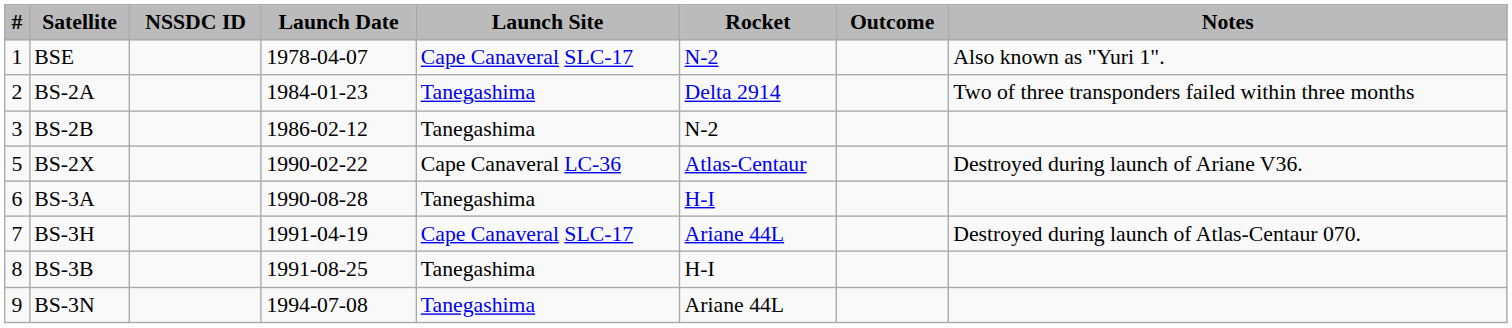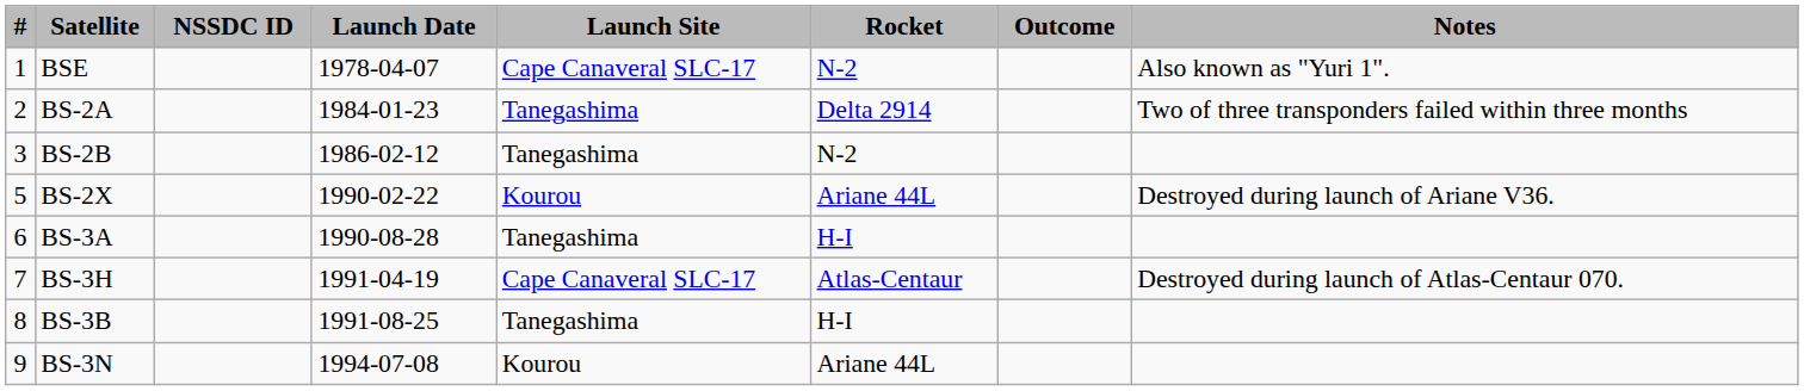BS-2X | Launch Site: Cape Canaveral LC-36 -> Kourou
BS-2X | Rocket: Atlas-Centaur -> Ariane 44L
BS-3H | Rocket: Ariane 44L -> Atlas-Centaur
BS-3N | Launch Site: Tanegashima -> Kourou
